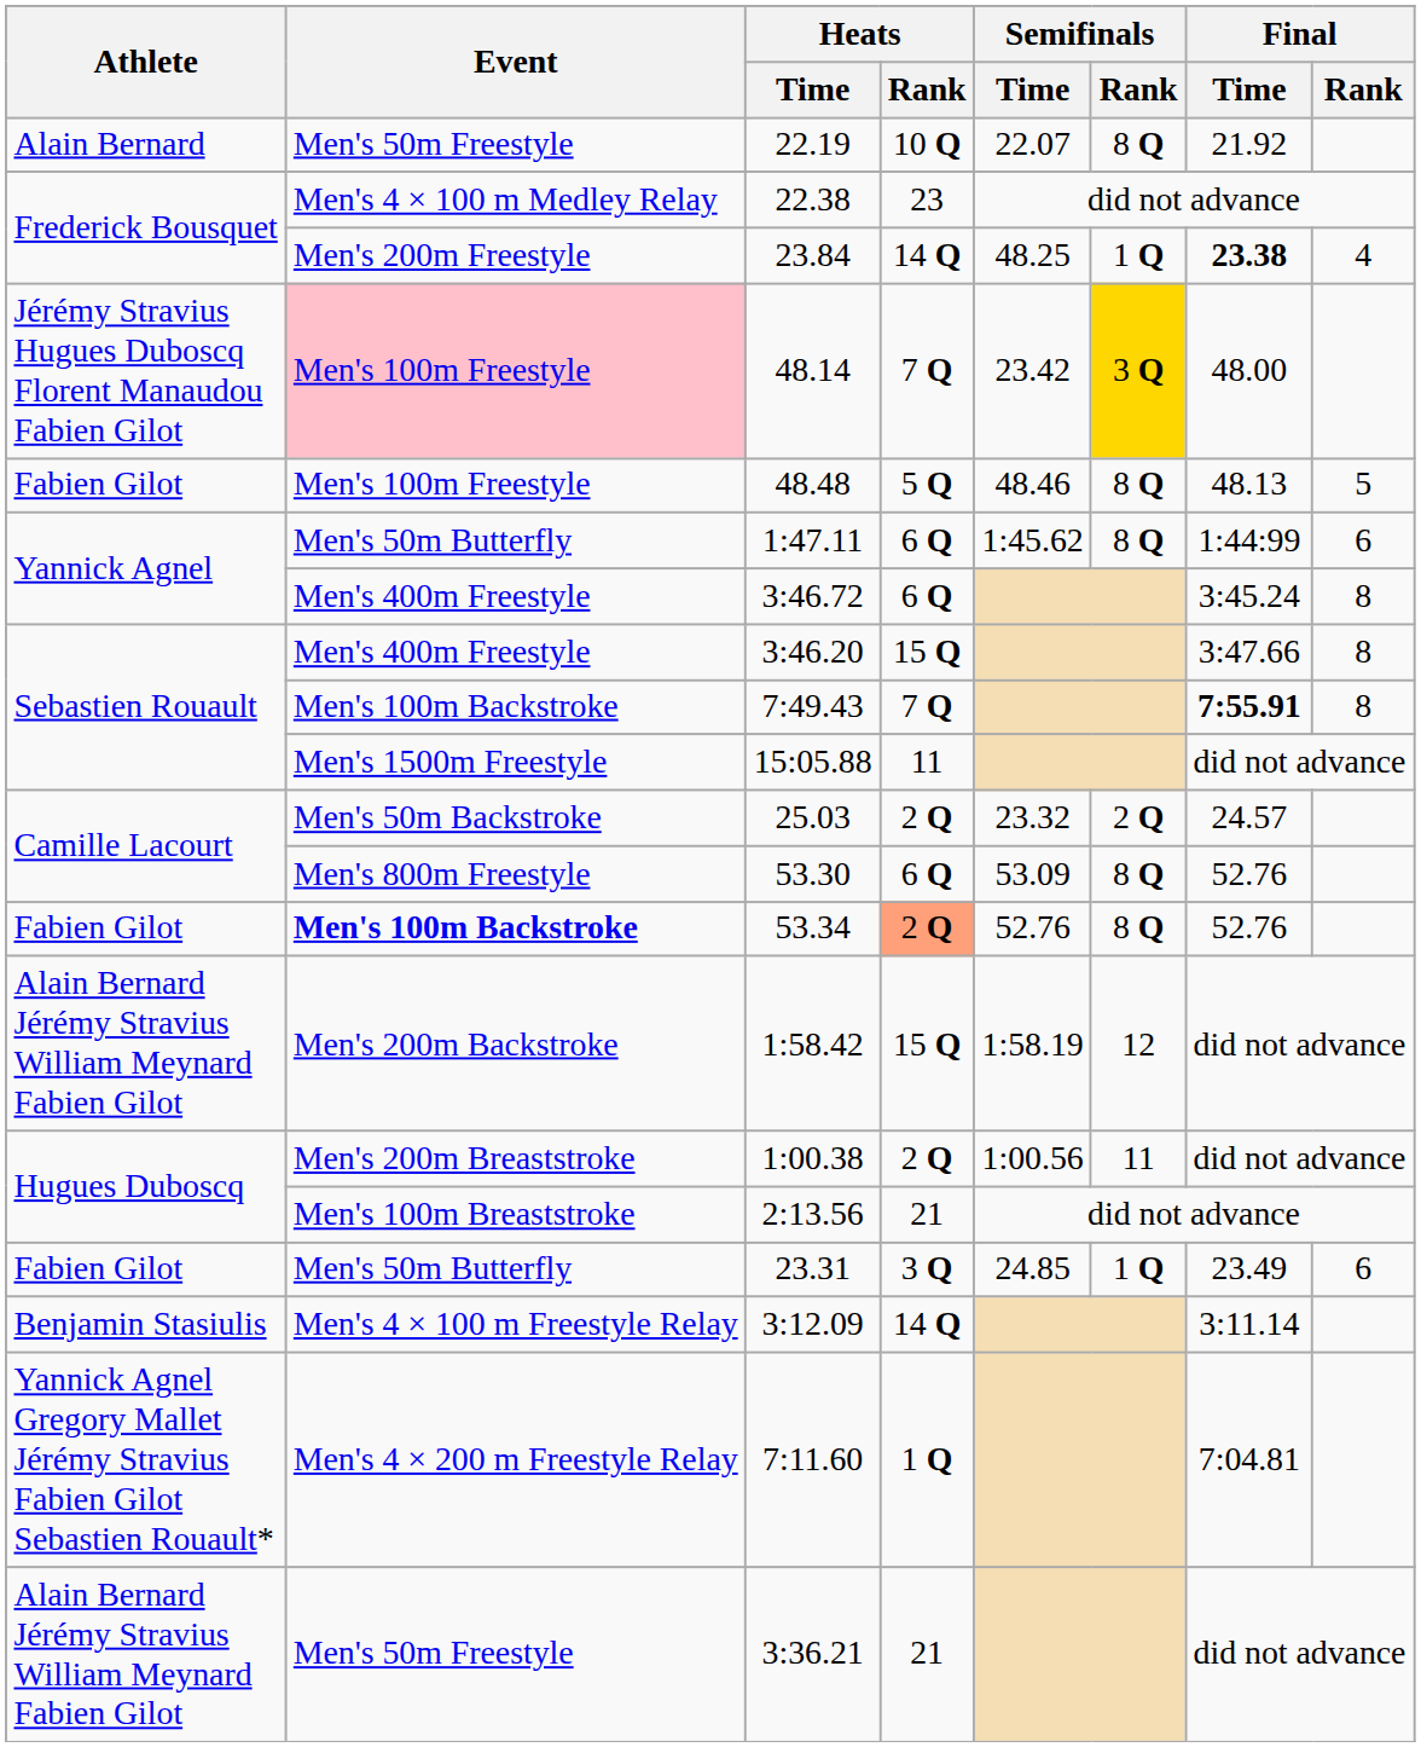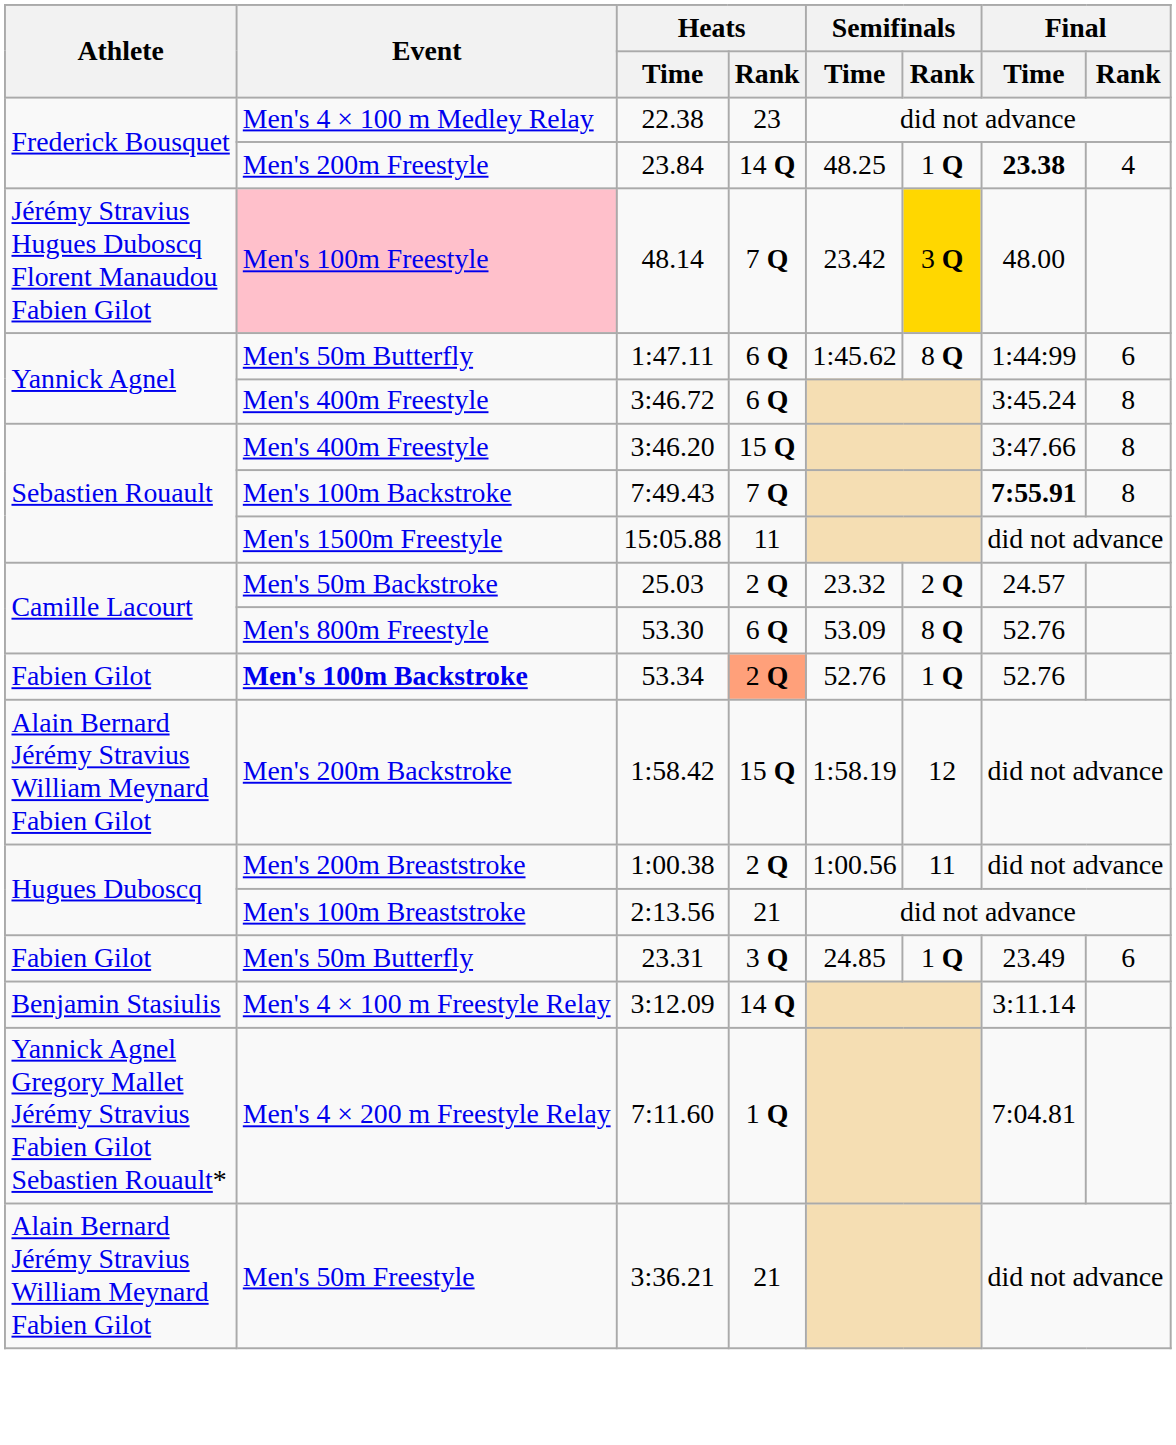- row: Alain Bernard | Men's 50m Freestyle | 22.19 | 10 Q | 22.07 | 8 Q | 21.92
- row: Fabien Gilot | Men's 100m Freestyle | 48.48 | 5 Q | 48.46 | 8 Q | 48.13 | 5
53.34 | Semifinals / Rank: 8 Q -> 1 Q
